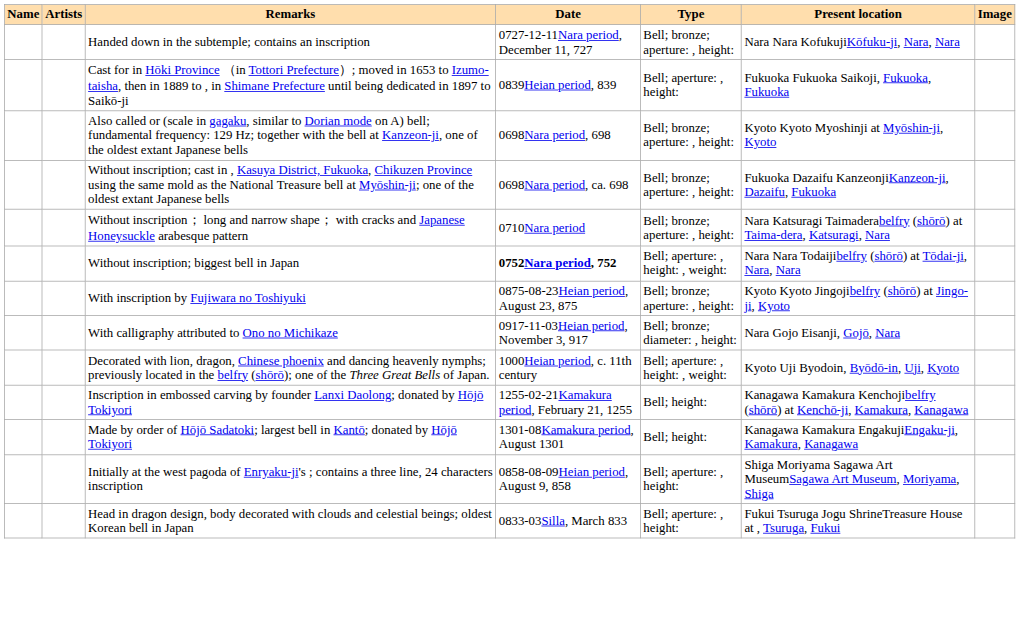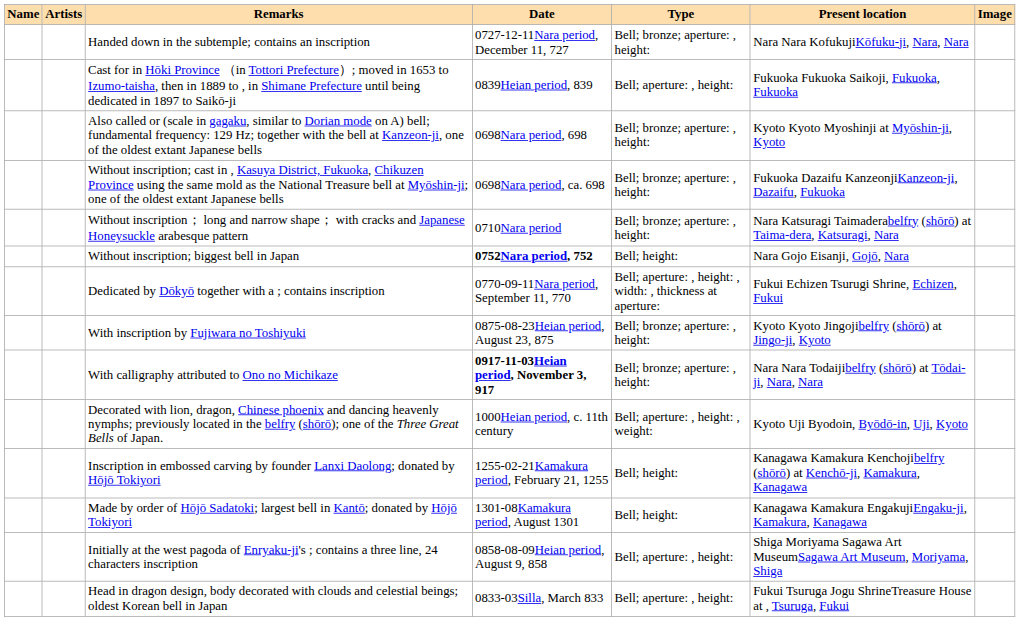Without inscription; biggest bell in Japan | Type: Bell; aperture: , height: , weight: -> Bell; height:
Without inscription; biggest bell in Japan | Present location: Nara Nara Todaijibelfry (shōrō) at Tōdai-ji, Nara, Nara -> Nara Gojo Eisanji, Gojō, Nara
+ row: Dedicated by Dōkyō together with a ; contains inscription | 0770-09-11Nara period, September 11, 770 | Bell; aperture: , height: , width: , thickness at aperture: | Fukui Echizen Tsurugi Shrine, Echizen, Fukui
With calligraphy attributed to Ono no Michikaze | Date: normal -> bold
With calligraphy attributed to Ono no Michikaze | Type: Bell; bronze; diameter: , height: -> Bell; bronze; aperture: , height:
With calligraphy attributed to Ono no Michikaze | Present location: Nara Gojo Eisanji, Gojō, Nara -> Nara Nara Todaijibelfry (shōrō) at Tōdai-ji, Nara, Nara
